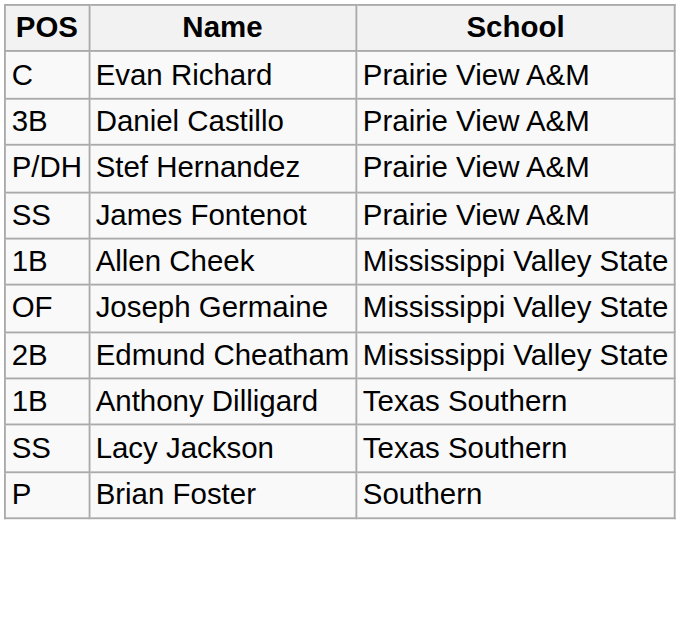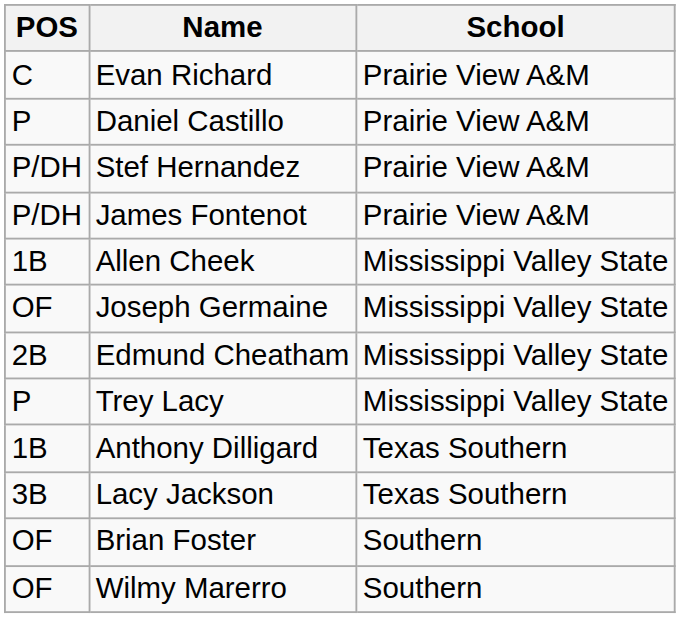Daniel Castillo | POS: 3B -> P
James Fontenot | POS: SS -> P/DH
+ row: P | Trey Lacy | Mississippi Valley State
Lacy Jackson | POS: SS -> 3B
Brian Foster | POS: P -> OF
+ row: OF | Wilmy Marerro | Southern
